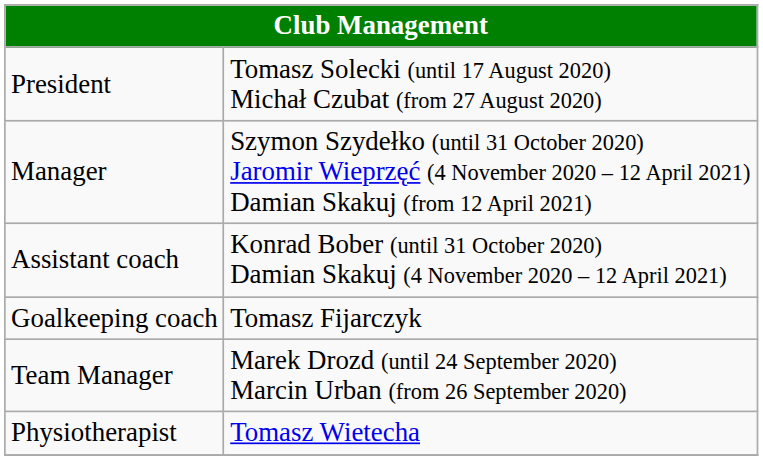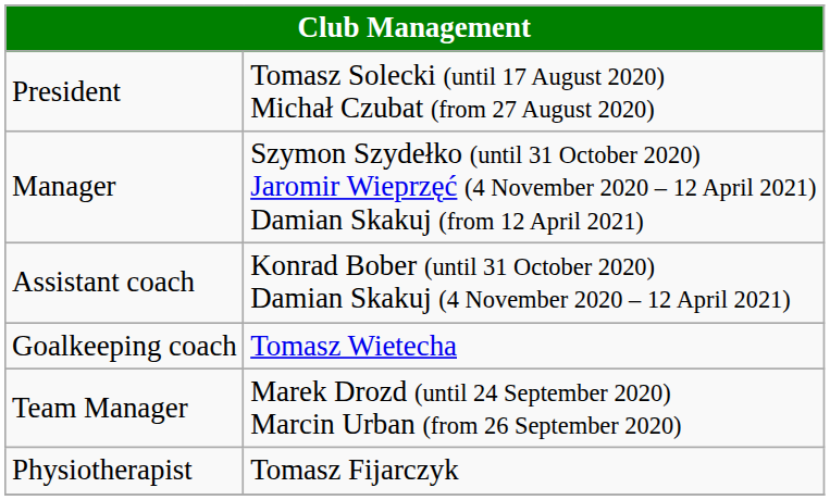Goalkeeping coach | column 2: Tomasz Fijarczyk -> Tomasz Wietecha
Physiotherapist | column 2: Tomasz Wietecha -> Tomasz Fijarczyk
